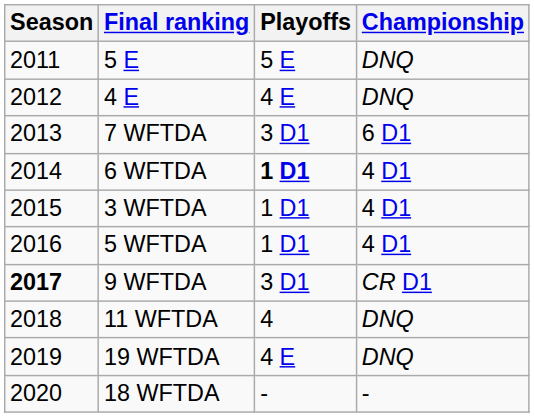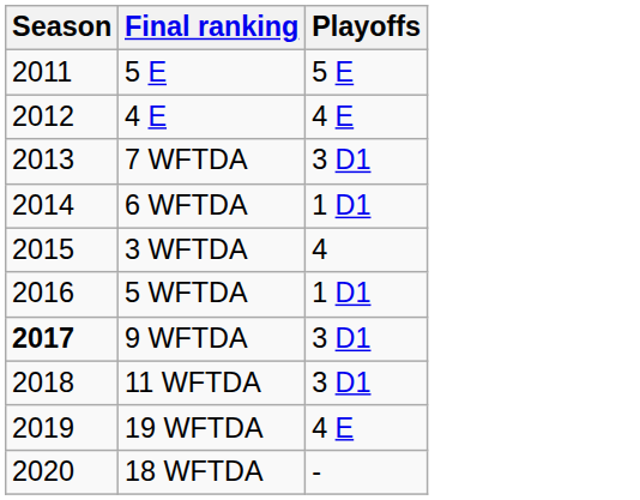- column: Championship | DNQ | DNQ | 6 D1 | 4 D1 | 4 D1 | 4 D1 | CR D1 | DNQ | DNQ | -
6 WFTDA | Playoffs: bold -> normal
3 WFTDA | Playoffs: 1 D1 -> 4
11 WFTDA | Playoffs: 4 -> 3 D1
